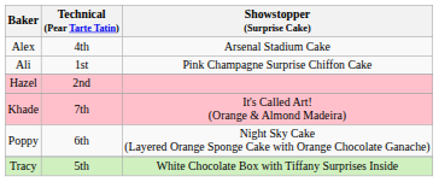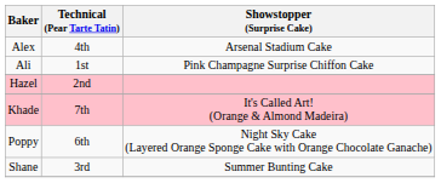+ row: Shane | 3rd | Summer Bunting Cake
- row: Tracy | 5th | White Chocolate Box with Tiffany Surprises Inside
